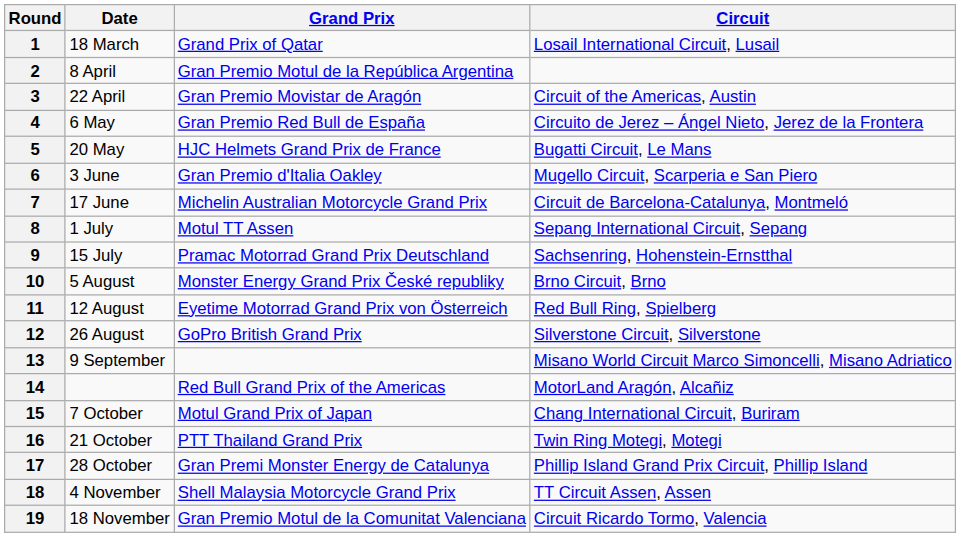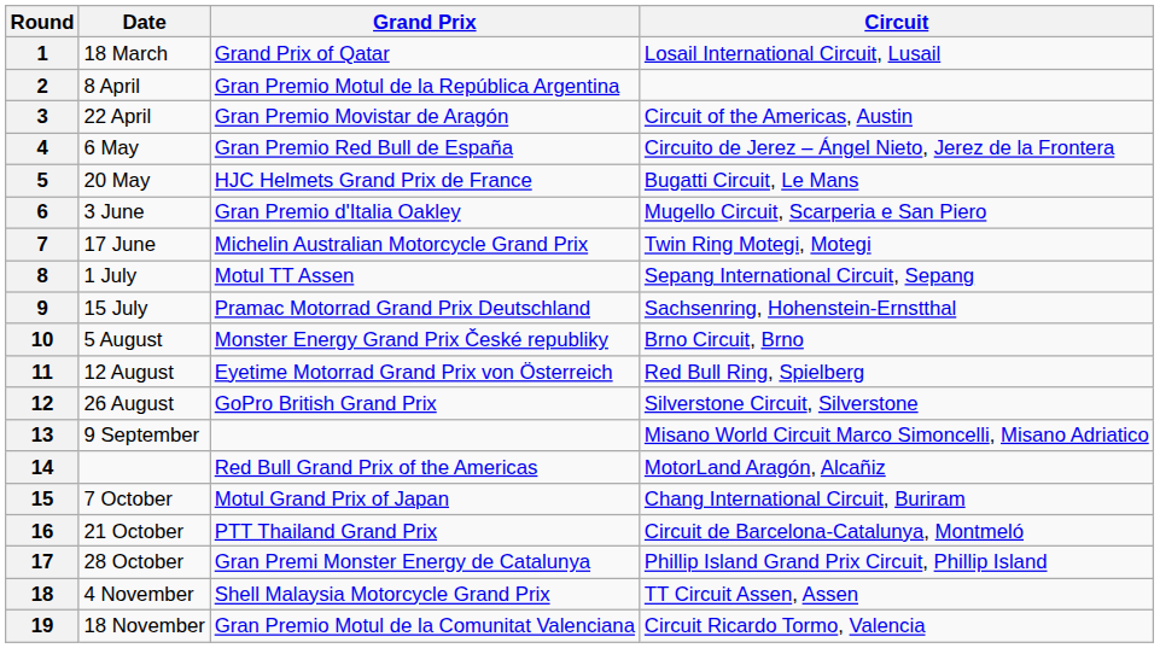7 | Circuit: Circuit de Barcelona-Catalunya, Montmeló -> Twin Ring Motegi, Motegi
16 | Circuit: Twin Ring Motegi, Motegi -> Circuit de Barcelona-Catalunya, Montmeló
